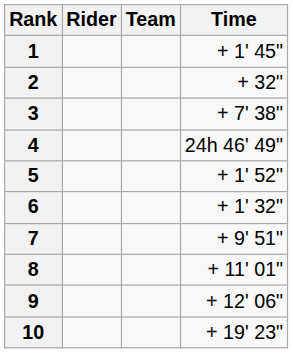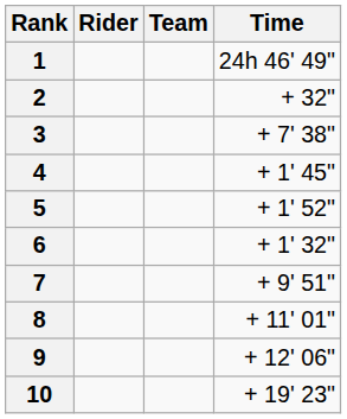1 | Time: + 1' 45" -> 24h 46' 49"
4 | Time: 24h 46' 49" -> + 1' 45"
